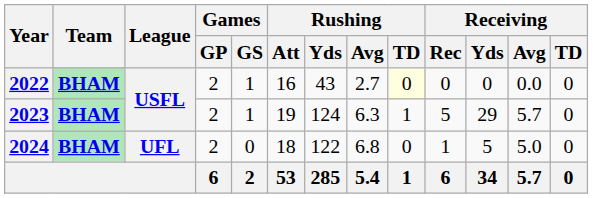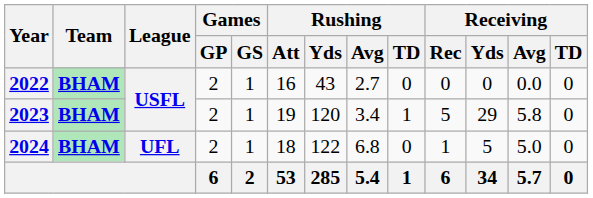2022 | Rushing / TD: lightyellow background -> no background
2023 | Rushing / Yds: 124 -> 120
2023 | Rushing / Avg: 6.3 -> 3.4
2023 | Receiving / Avg: 5.7 -> 5.8
2024 | Games / GS: 0 -> 1
